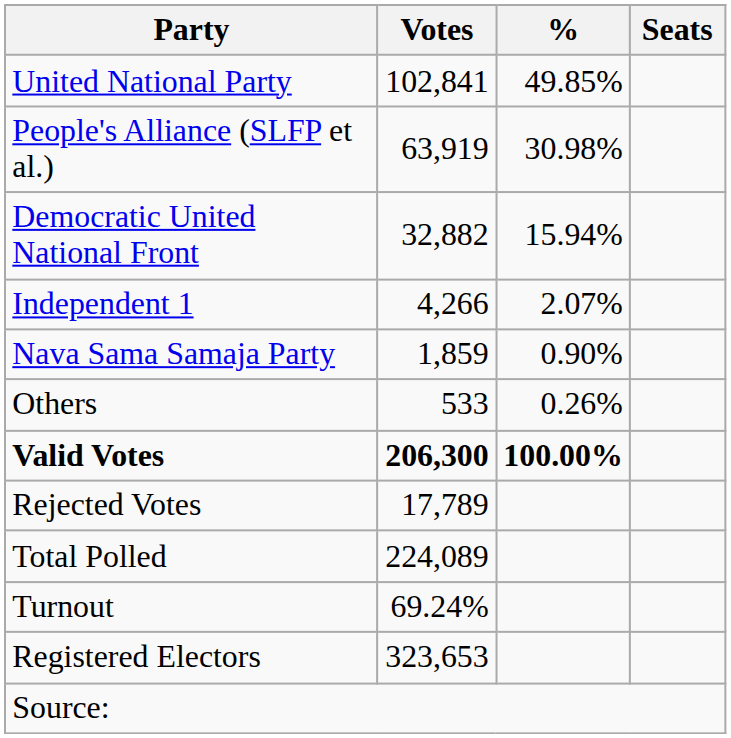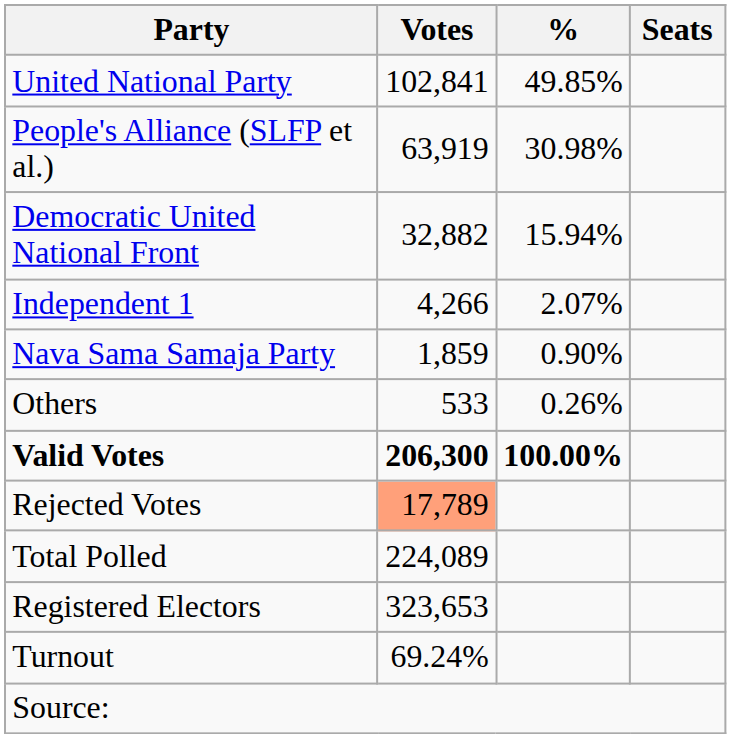Rejected Votes | Votes: no background -> lightsalmon background
rows swapped: Registered Electors <-> Turnout
